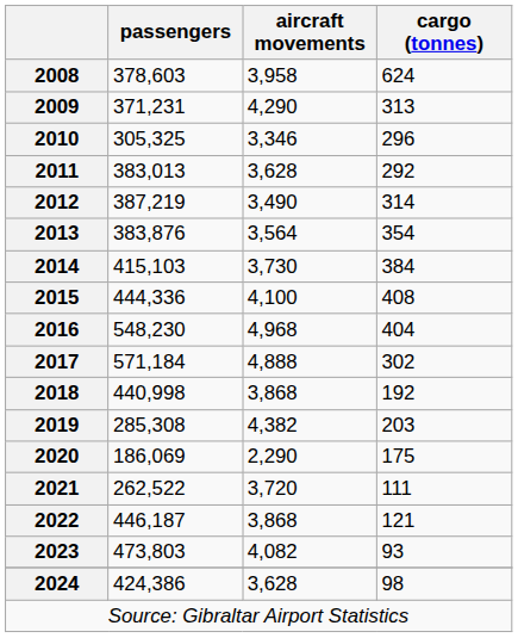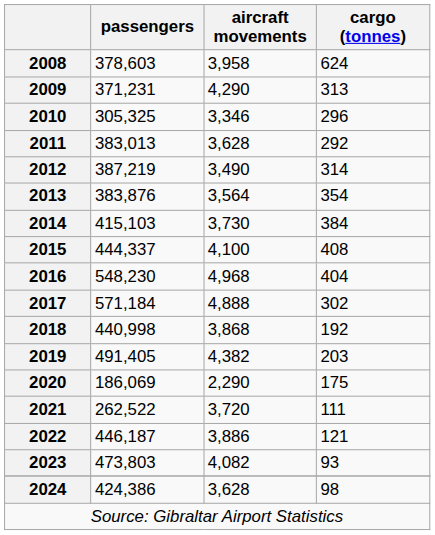2015 | passengers: 444,336 -> 444,337
2019 | passengers: 285,308 -> 491,405
2022 | aircraft movements: 3,868 -> 3,886
